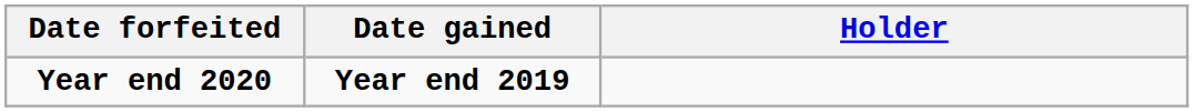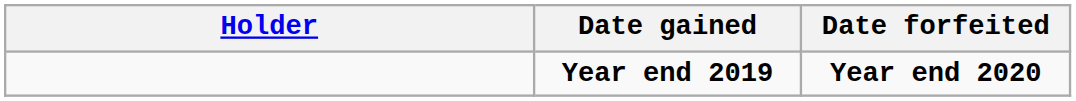columns swapped: Holder <-> Date forfeited
